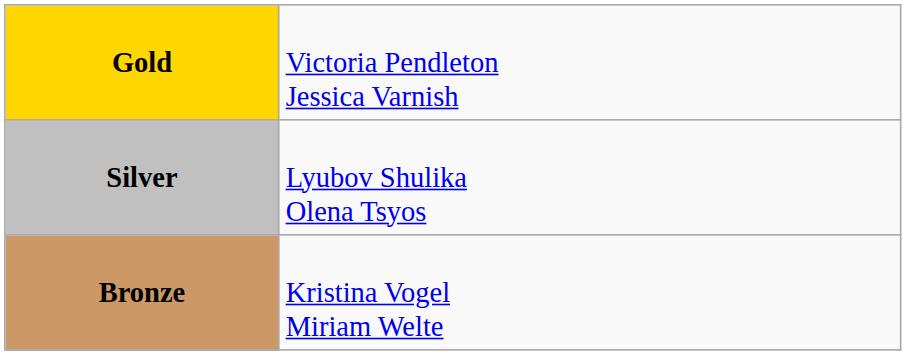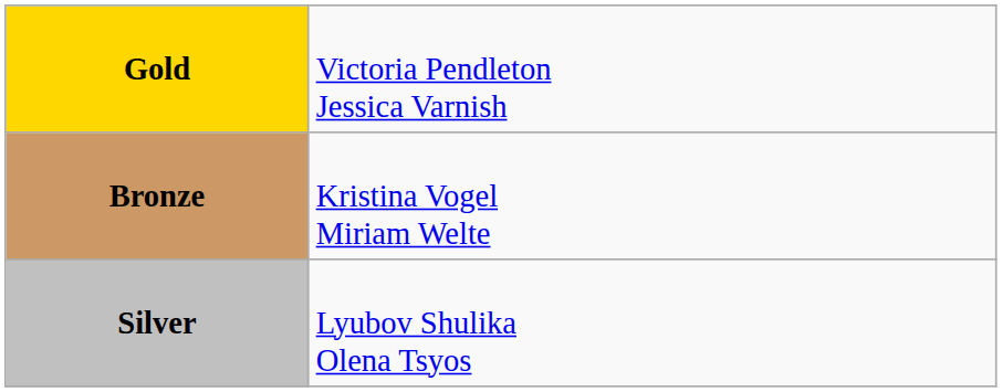rows swapped: Silver <-> Bronze
